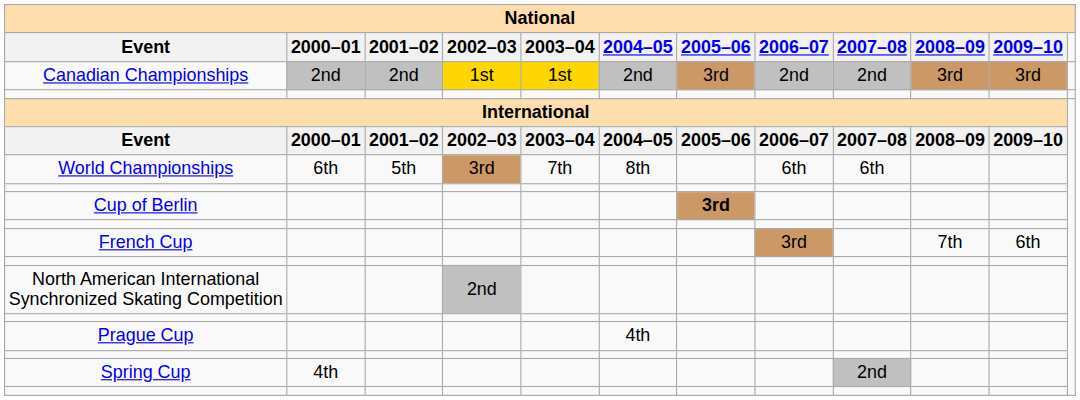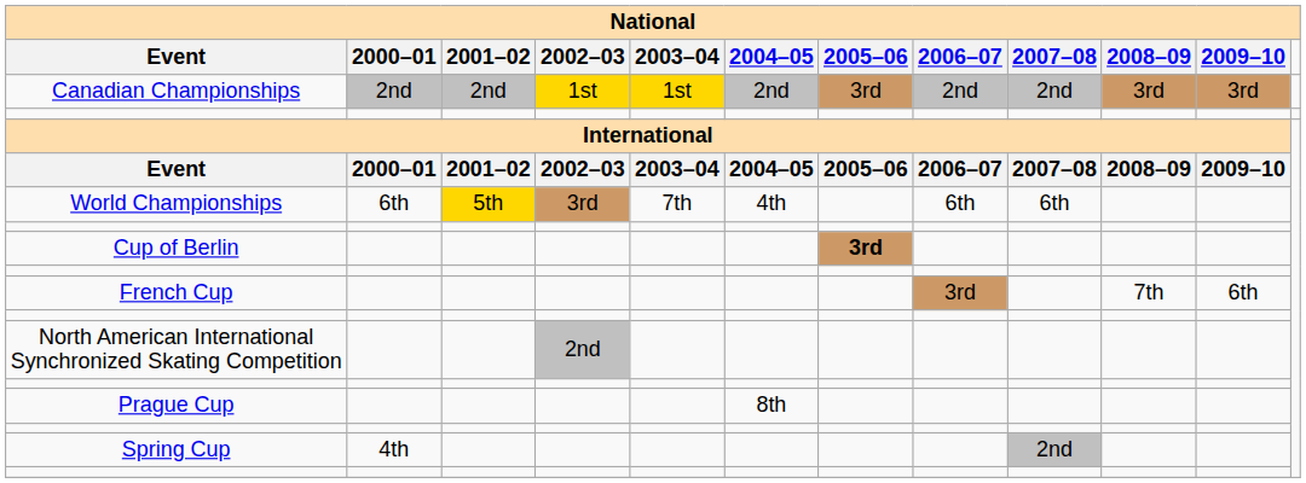World Championships | 2001–02: no background -> gold background
World Championships | 2004–05: 8th -> 4th
Prague Cup | 2004–05: 4th -> 8th
